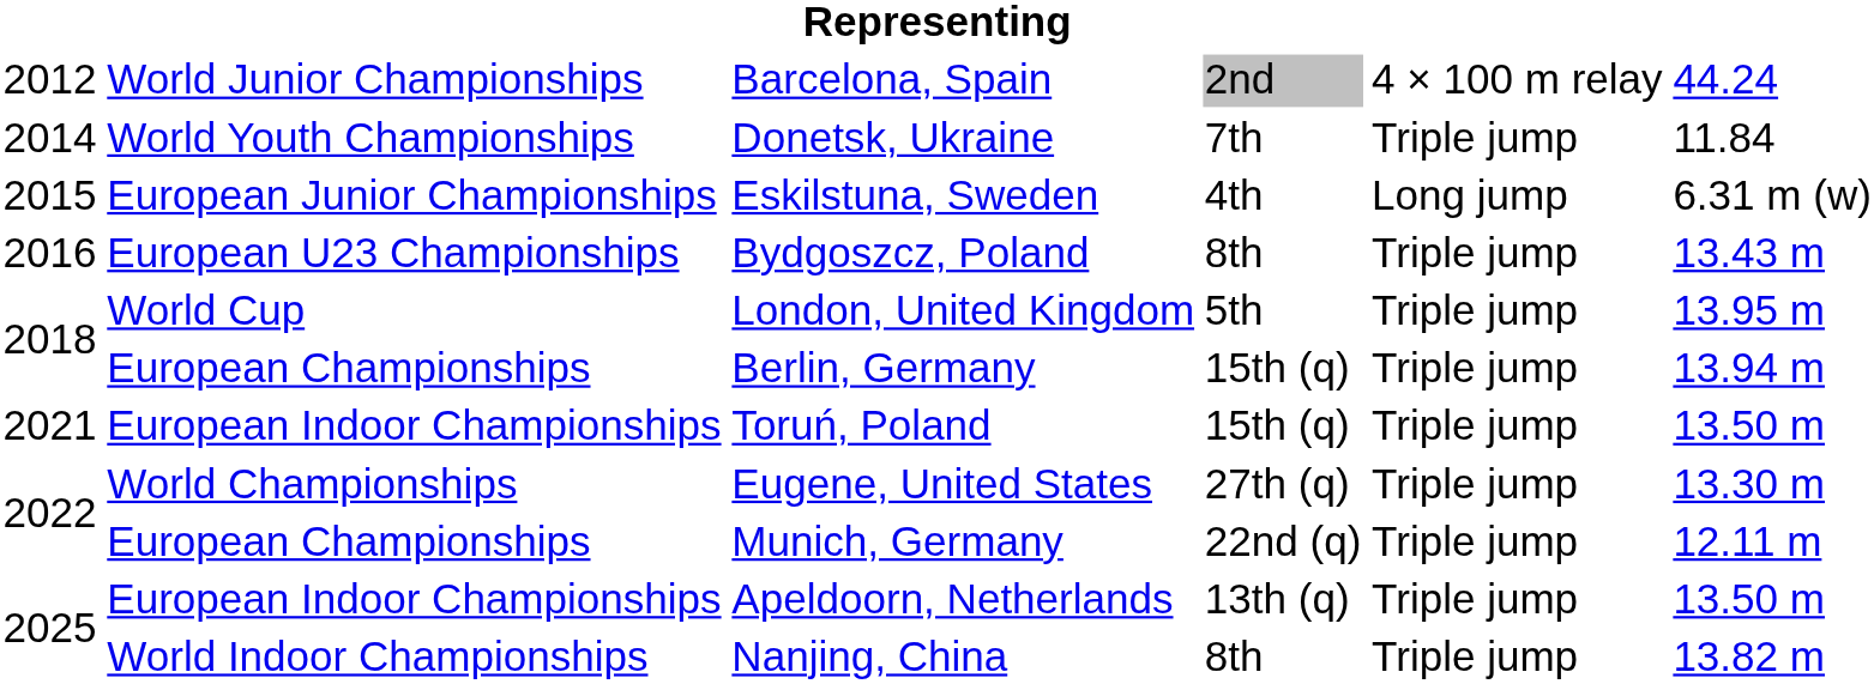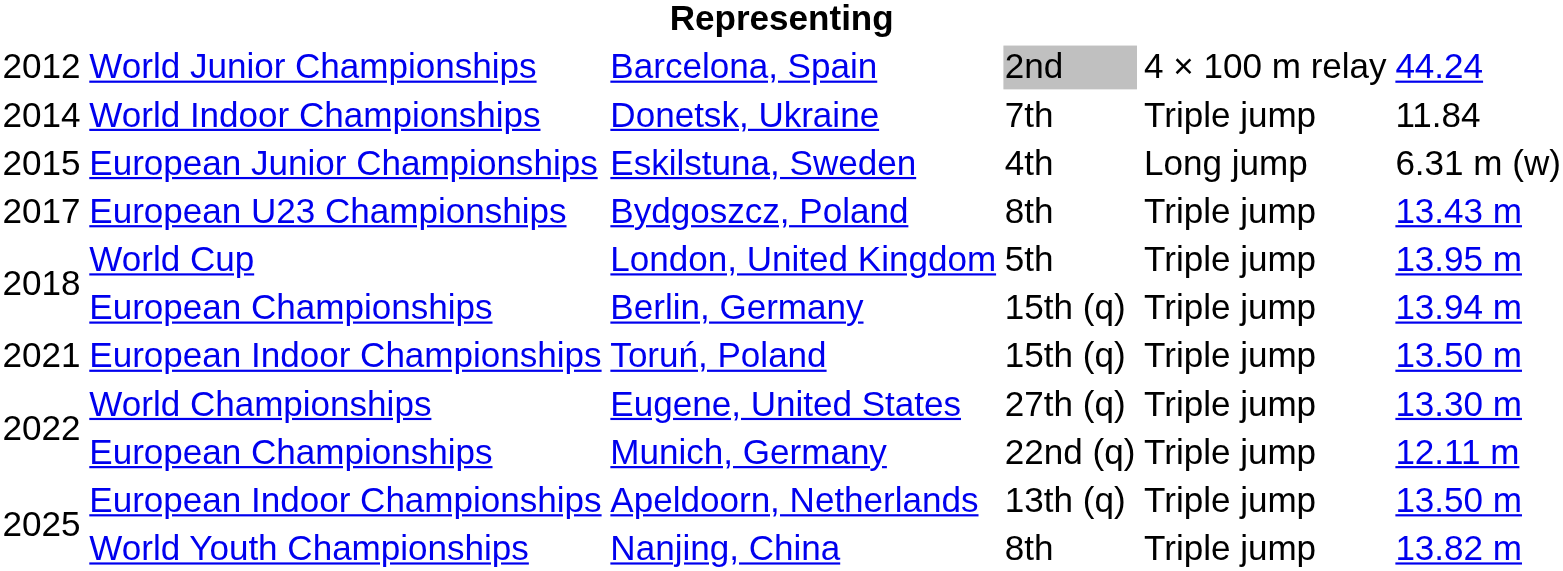Donetsk, Ukraine | column 2: World Youth Championships -> World Indoor Championships
Bydgoszcz, Poland | column 1: 2016 -> 2017
Nanjing, China | column 2: World Indoor Championships -> World Youth Championships
